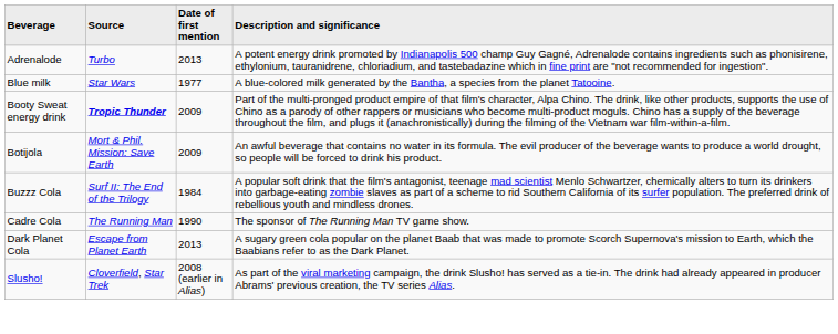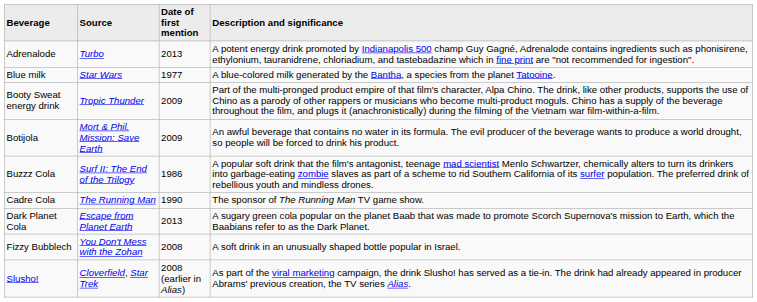Booty Sweat energy drink | Source: bold -> normal
Buzzz Cola | Date of first mention: 1984 -> 1986
+ row: Fizzy Bubblech | You Don't Mess with the Zohan | 2008 | A soft drink in an unusually shaped bottle popular in Israel.
